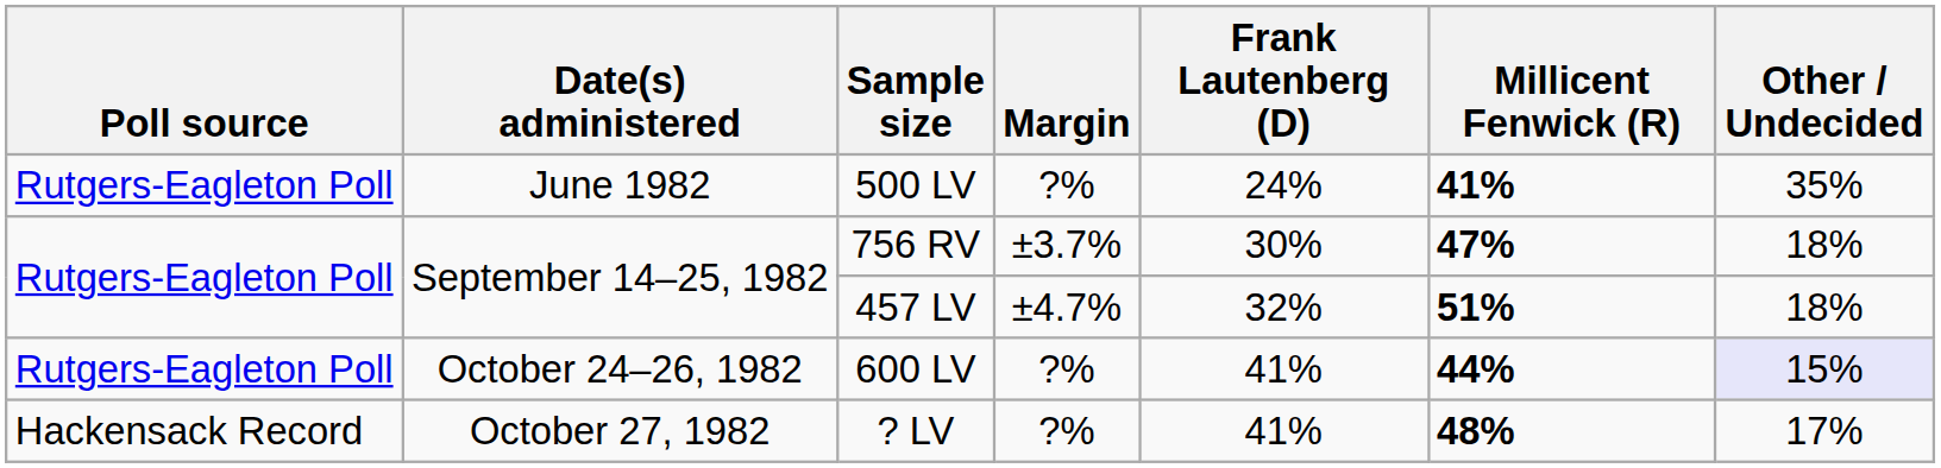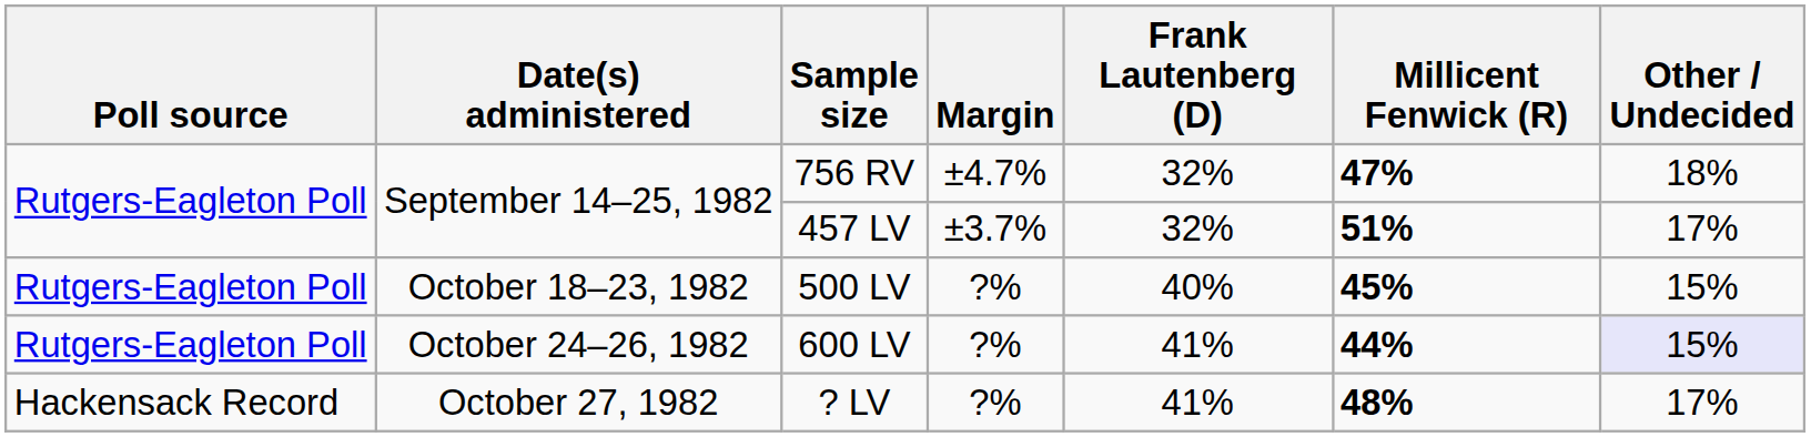- row: Rutgers-Eagleton Poll | June 1982 | 500 LV | ?% | 24% | 41% | 35%
September 14–25, 1982 / 756 RV | Margin: ±3.7% -> ±4.7%
September 14–25, 1982 / 756 RV | Frank Lautenberg (D): 30% -> 32%
September 14–25, 1982 / 457 LV | Margin: ±4.7% -> ±3.7%
September 14–25, 1982 / 457 LV | Other / Undecided: 18% -> 17%
+ row: Rutgers-Eagleton Poll | October 18–23, 1982 | 500 LV | ?% | 40% | 45% | 15%
